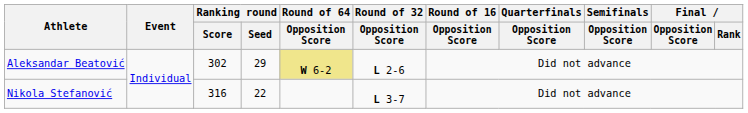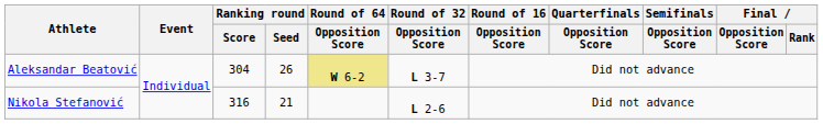Aleksandar Beatović | Ranking round / Score: 302 -> 304
Aleksandar Beatović | Ranking round / Seed: 29 -> 26
Aleksandar Beatović | Round of 32 / Opposition Score: L 2-6 -> L 3-7
Nikola Stefanović | Ranking round / Seed: 22 -> 21
Nikola Stefanović | Round of 32 / Opposition Score: L 3-7 -> L 2-6
